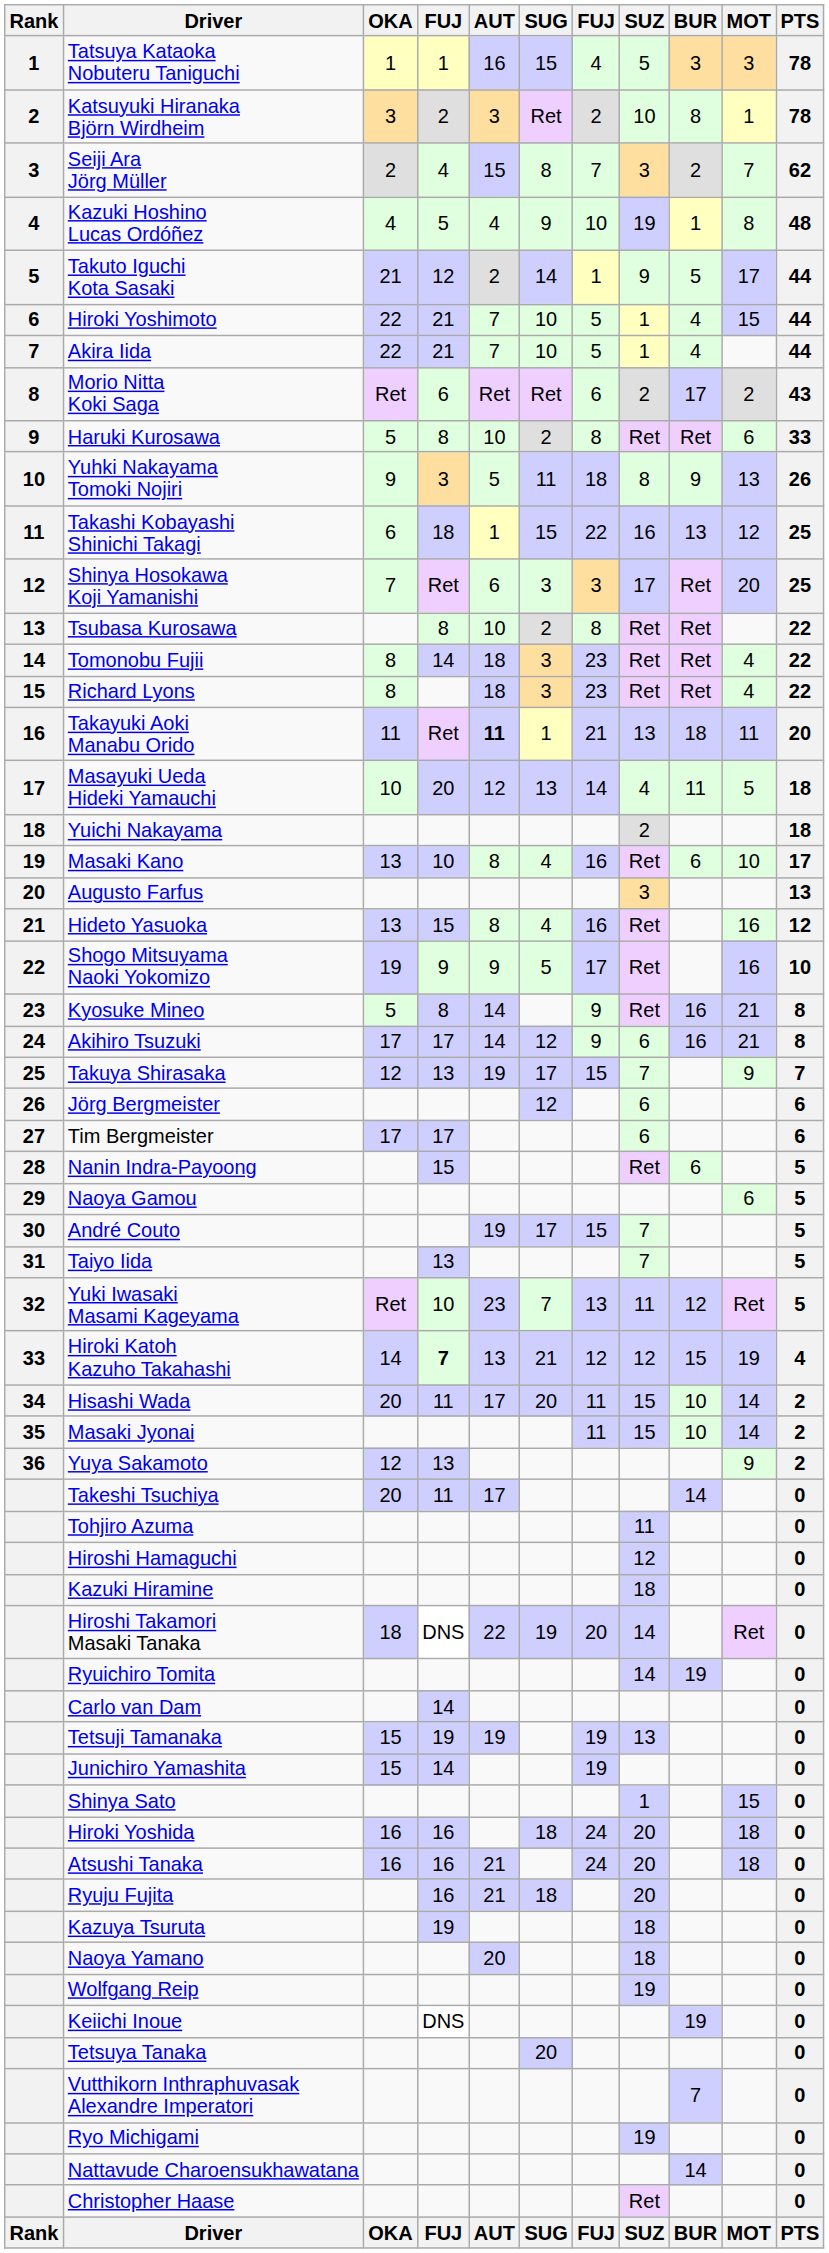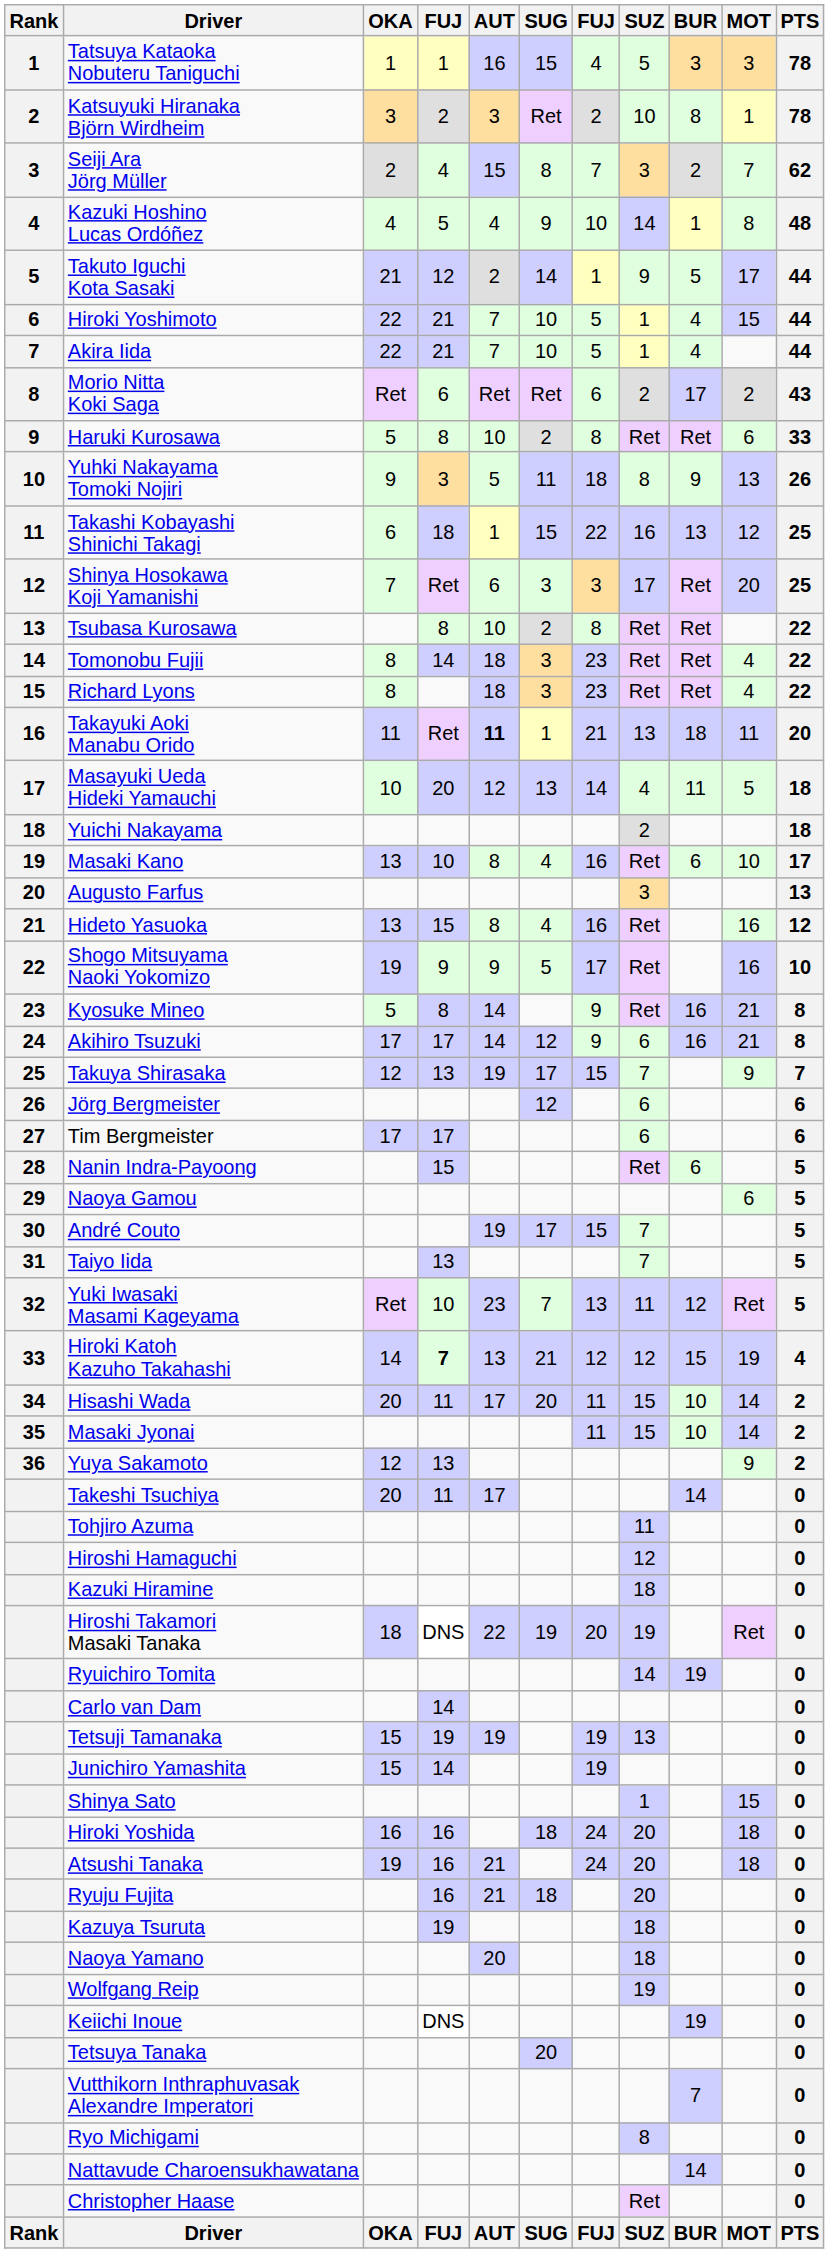Kazuki Hoshino Lucas Ordóñez | SUZ: 19 -> 14
Hiroshi Takamori Masaki Tanaka | SUZ: 14 -> 19
Atsushi Tanaka | OKA: 16 -> 19
Ryo Michigami | SUZ: 19 -> 8
